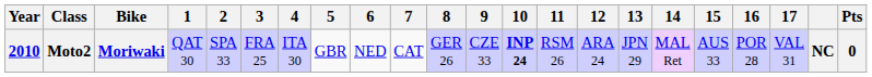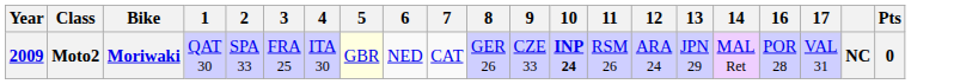- column: 15 | AUS 33
Moto2 | Year: 2010 -> 2009
Moto2 | 5: no background -> lightyellow background
